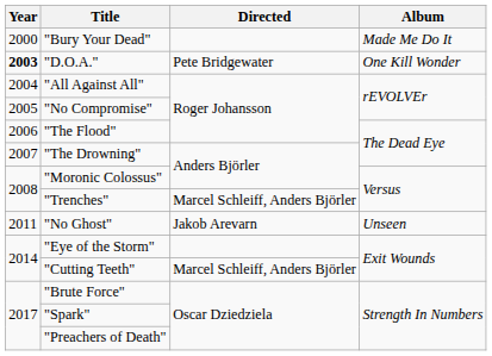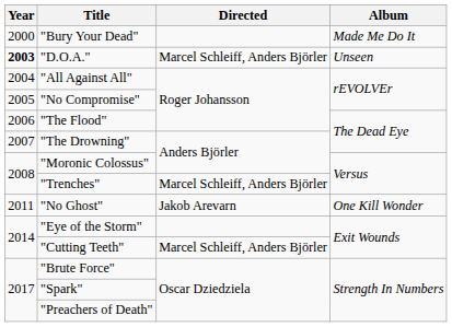"D.O.A." | Directed: Pete Bridgewater -> Marcel Schleiff, Anders Björler
"D.O.A." | Album: One Kill Wonder -> Unseen
"No Ghost" | Album: Unseen -> One Kill Wonder
